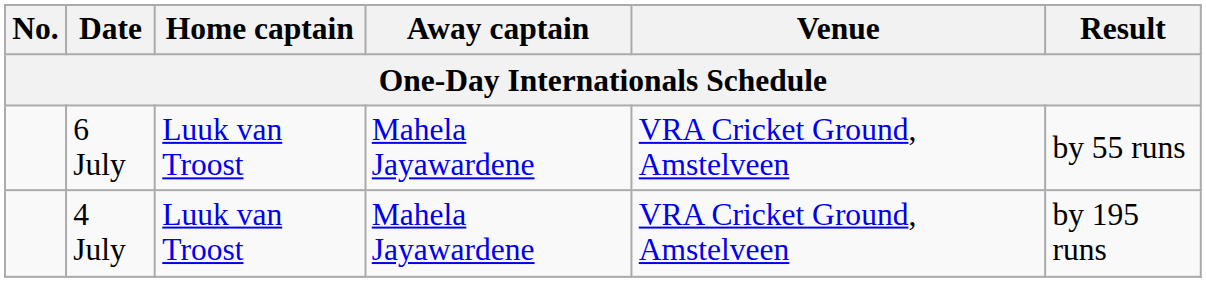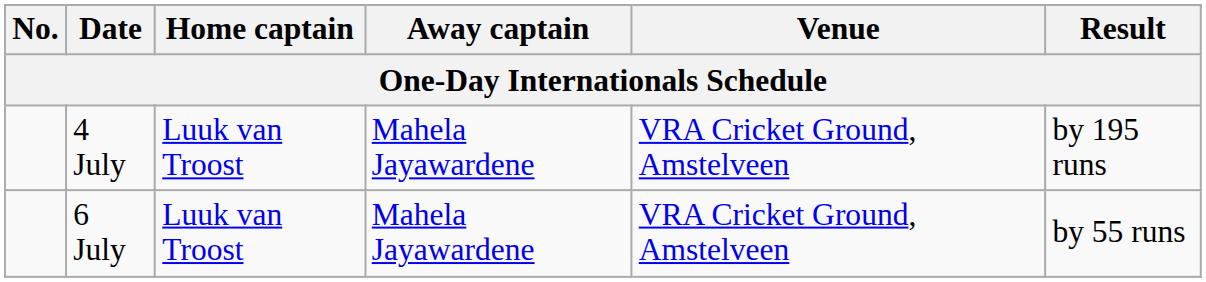rows swapped: 4 July <-> 6 July
